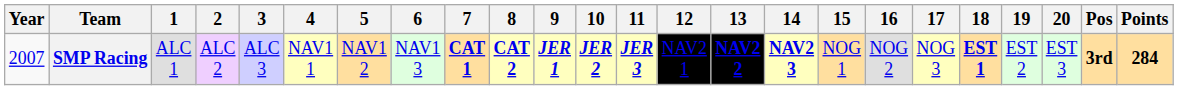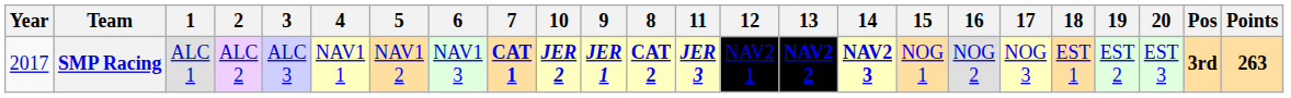columns swapped: 8 <-> 10
SMP Racing | Year: 2007 -> 2017
SMP Racing | 18: bold -> normal
SMP Racing | Points: 284 -> 263
